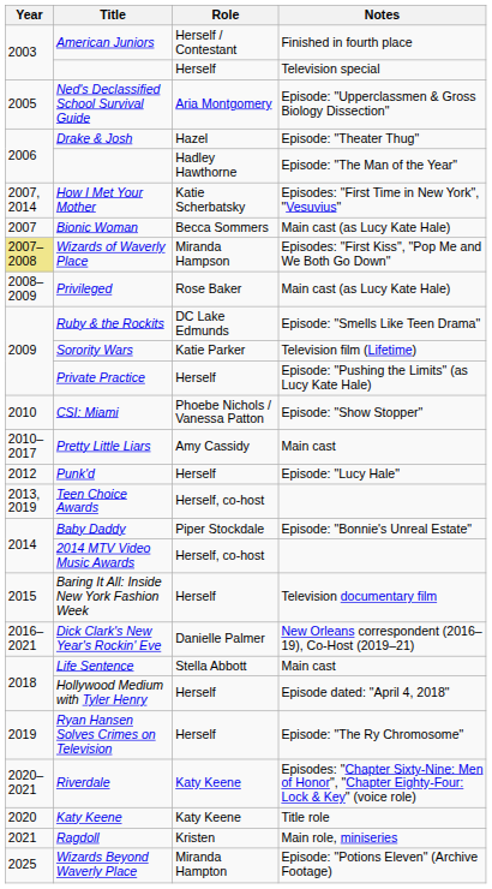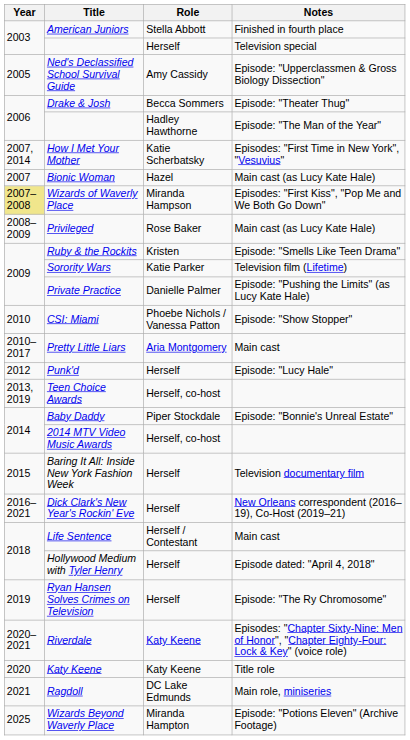American Juniors | Role: Herself / Contestant -> Stella Abbott
Ned's Declassified School Survival Guide | Role: Aria Montgomery -> Amy Cassidy
Drake & Josh | Role: Hazel -> Becca Sommers
Bionic Woman | Role: Becca Sommers -> Hazel
Ruby & the Rockits | Role: DC Lake Edmunds -> Kristen
Private Practice | Role: Herself -> Danielle Palmer
Pretty Little Liars | Role: Amy Cassidy -> Aria Montgomery
Dick Clark's New Year's Rockin' Eve | Role: Danielle Palmer -> Herself
Life Sentence | Role: Stella Abbott -> Herself / Contestant
Ragdoll | Role: Kristen -> DC Lake Edmunds
